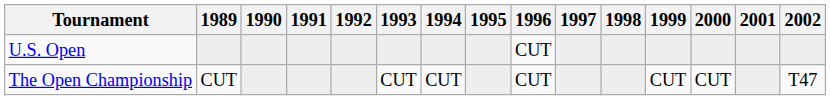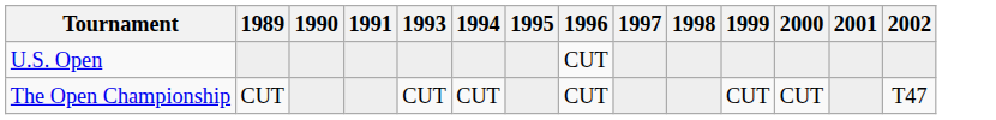- column: 1992
